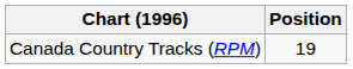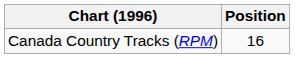Canada Country Tracks (RPM) | Position: 19 -> 16
